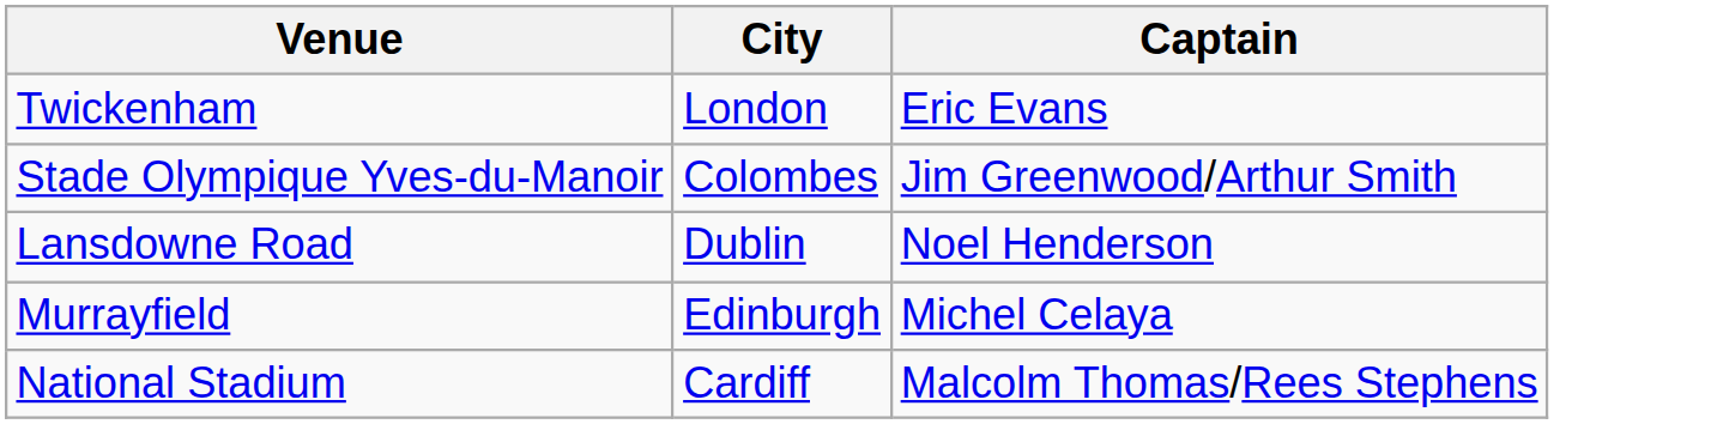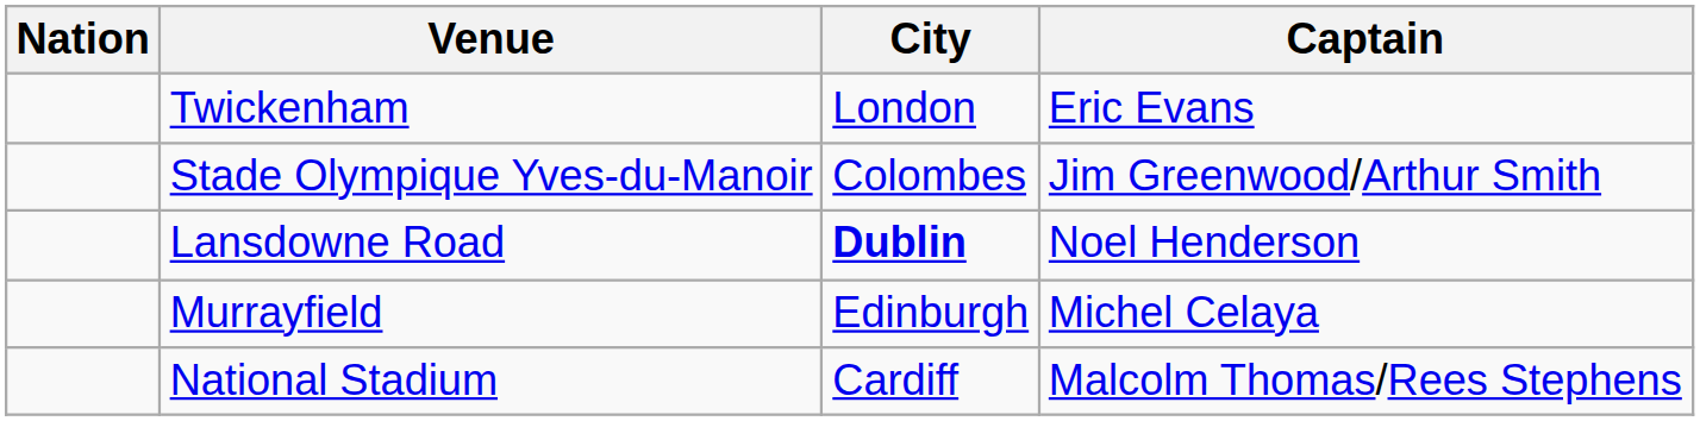+ column: Nation
Lansdowne Road | City: normal -> bold
